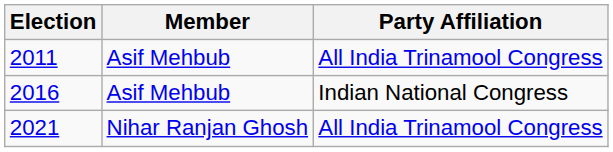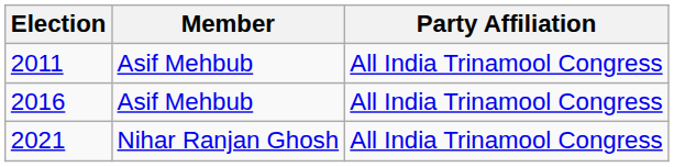2016 | Party Affiliation: Indian National Congress -> All India Trinamool Congress
